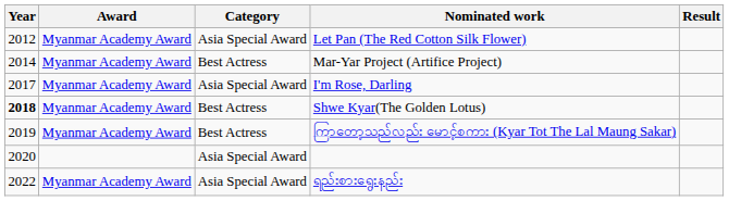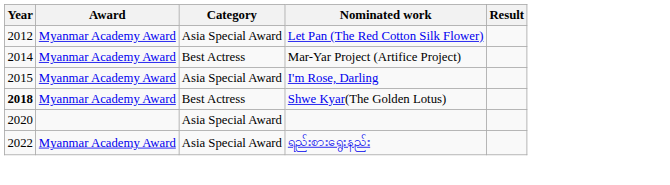I'm Rose, Darling | Year: 2017 -> 2015
- row: 2019 | Myanmar Academy Award | Best Actress | ကြာတော့သည်လည်း မောင့်စကား (Kyar Tot The Lal Maung Sakar)
